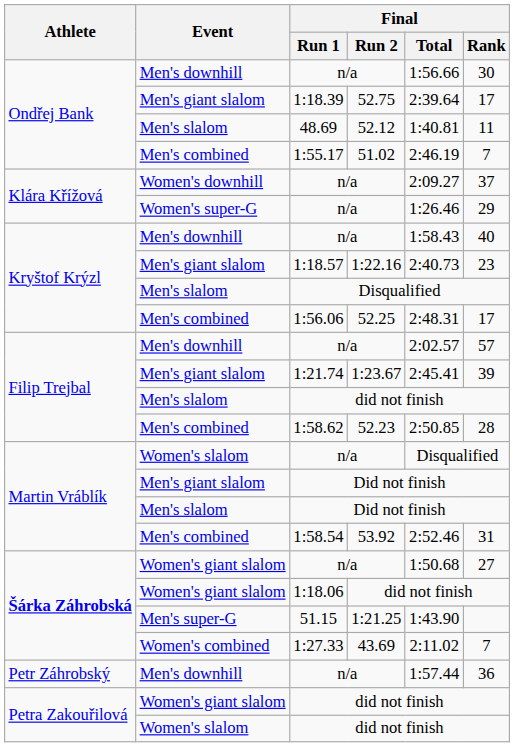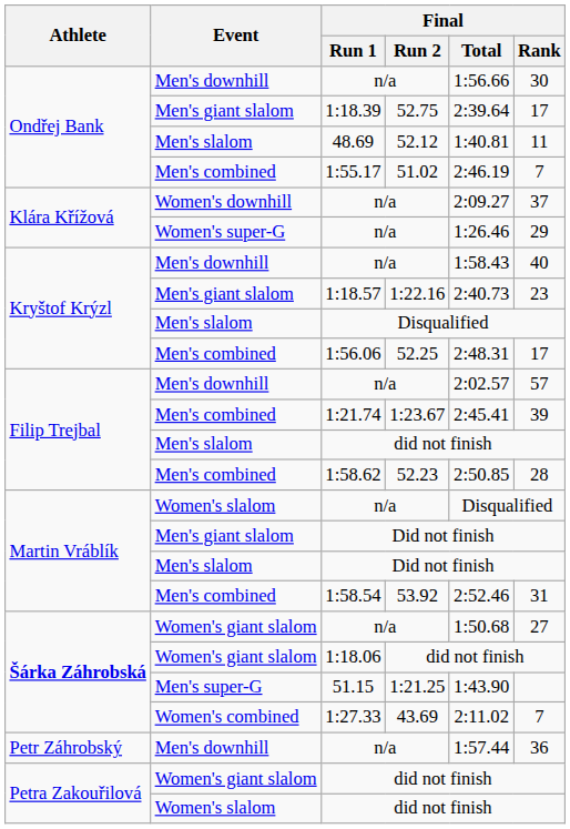1:21.74 | Event: Men's giant slalom -> Men's combined
